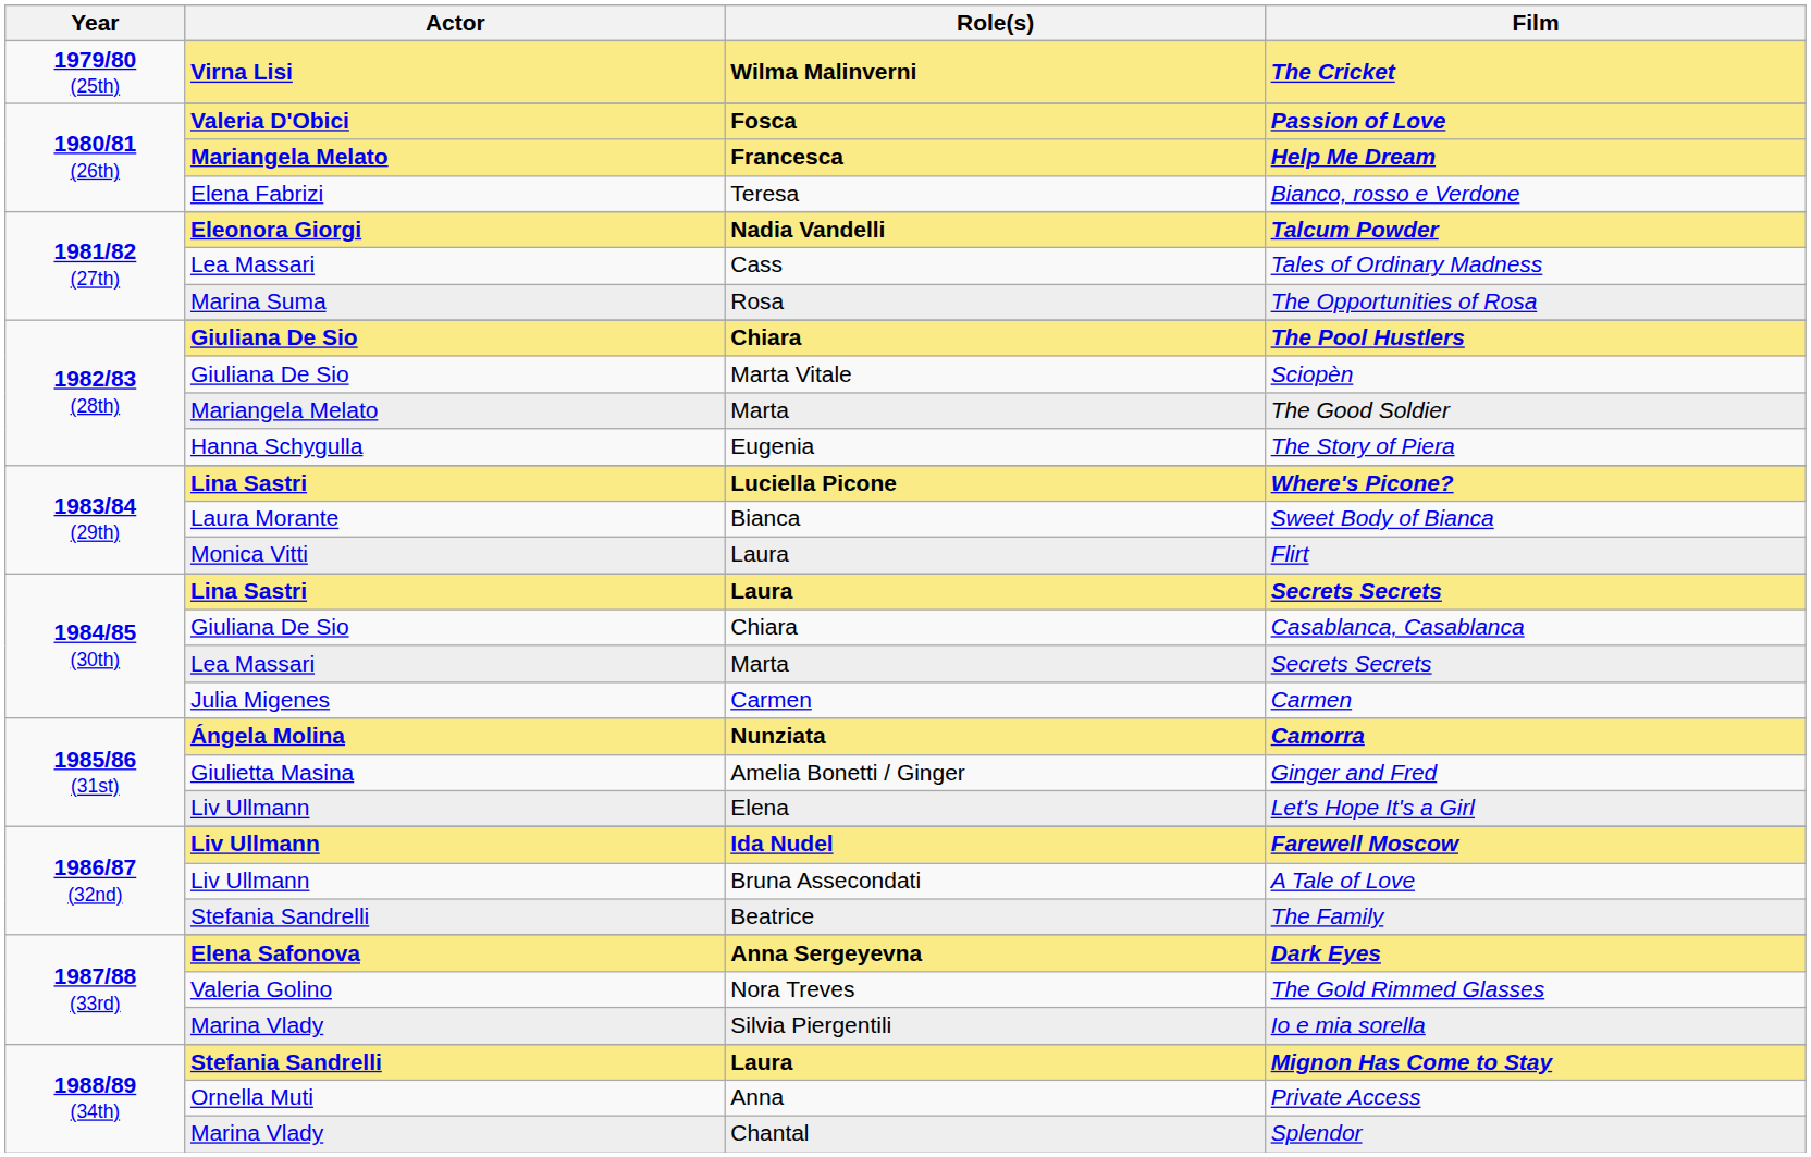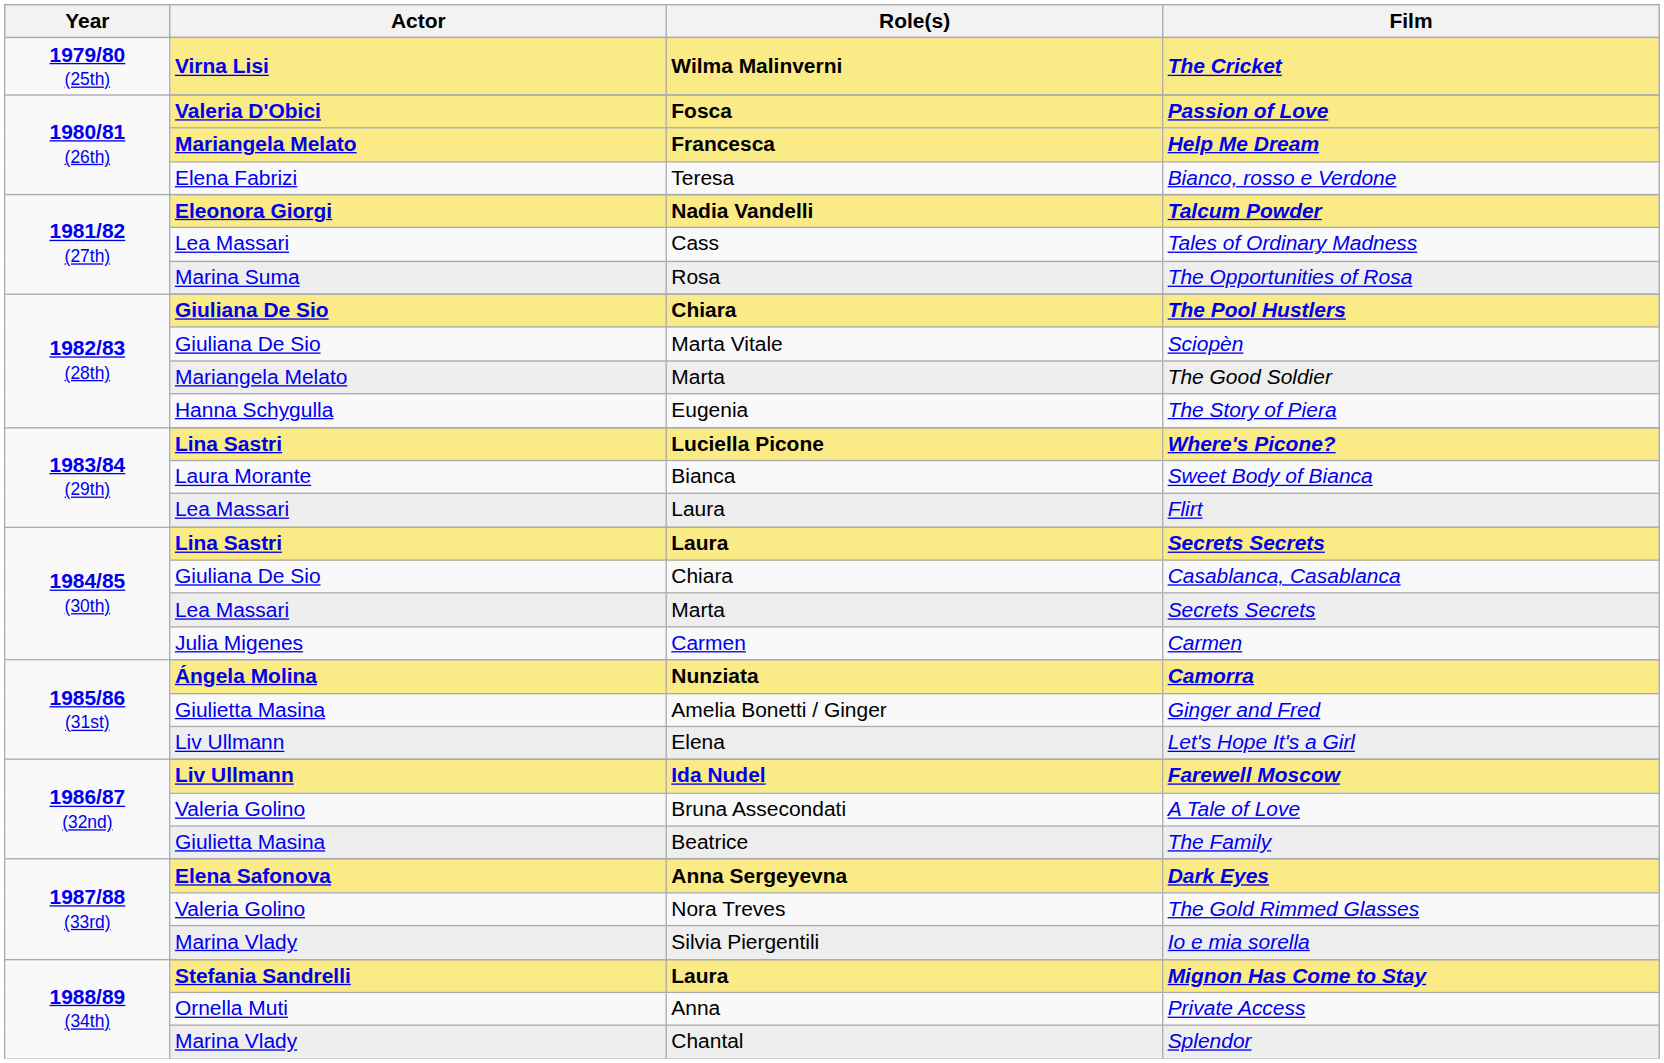Flirt | Actor: Monica Vitti -> Lea Massari
A Tale of Love | Actor: Liv Ullmann -> Valeria Golino
The Family | Actor: Stefania Sandrelli -> Giulietta Masina
